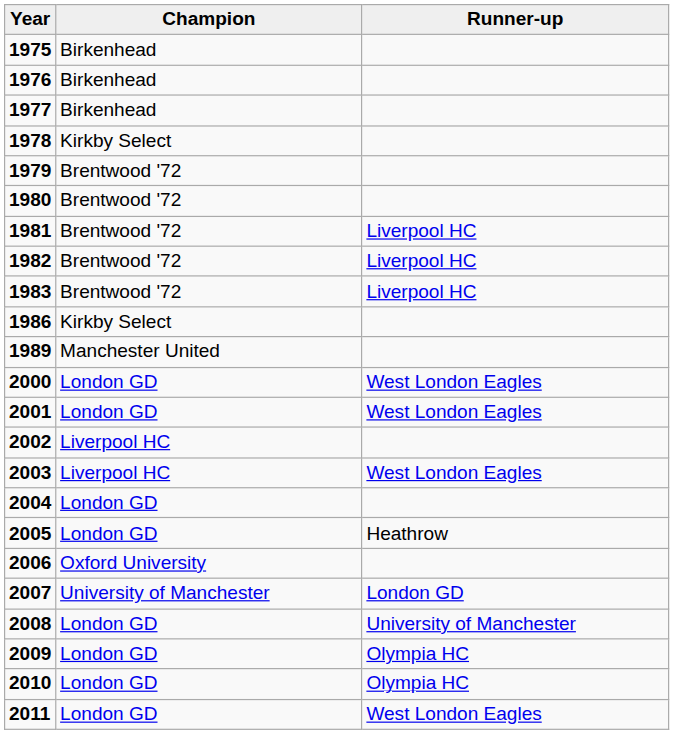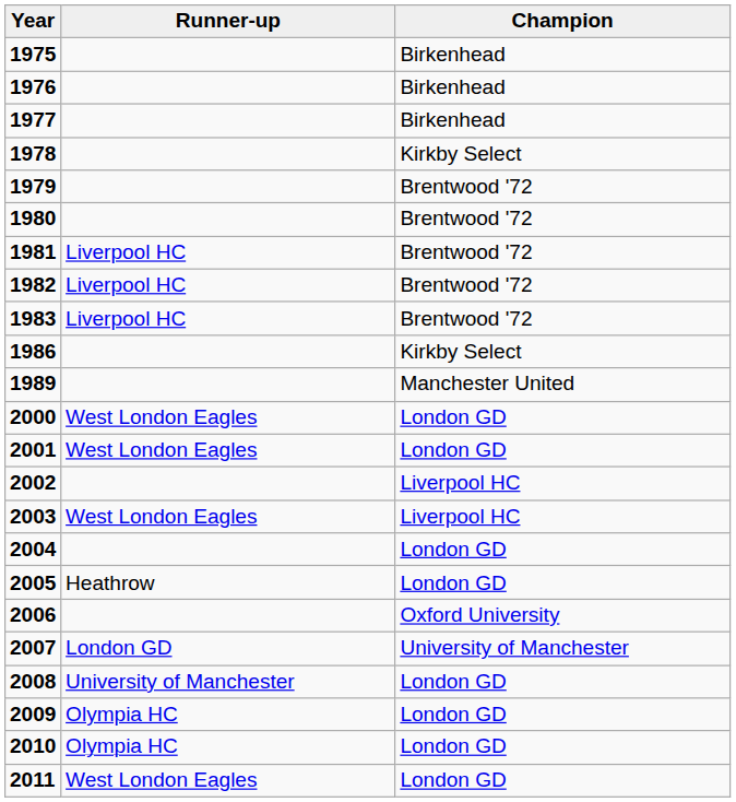columns swapped: Champion <-> Runner-up
